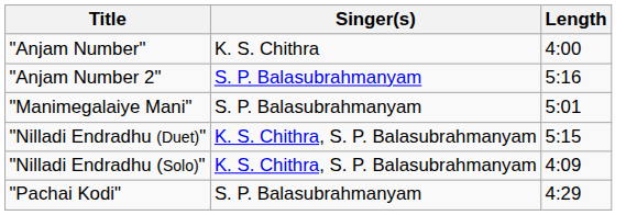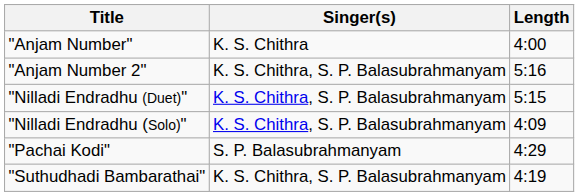"Anjam Number 2" | Singer(s): S. P. Balasubrahmanyam -> K. S. Chithra, S. P. Balasubrahmanyam
- row: "Manimegalaiye Mani" | S. P. Balasubrahmanyam | 5:01
+ row: "Suthudhadi Bambarathai" | K. S. Chithra, S. P. Balasubrahmanyam | 4:19
